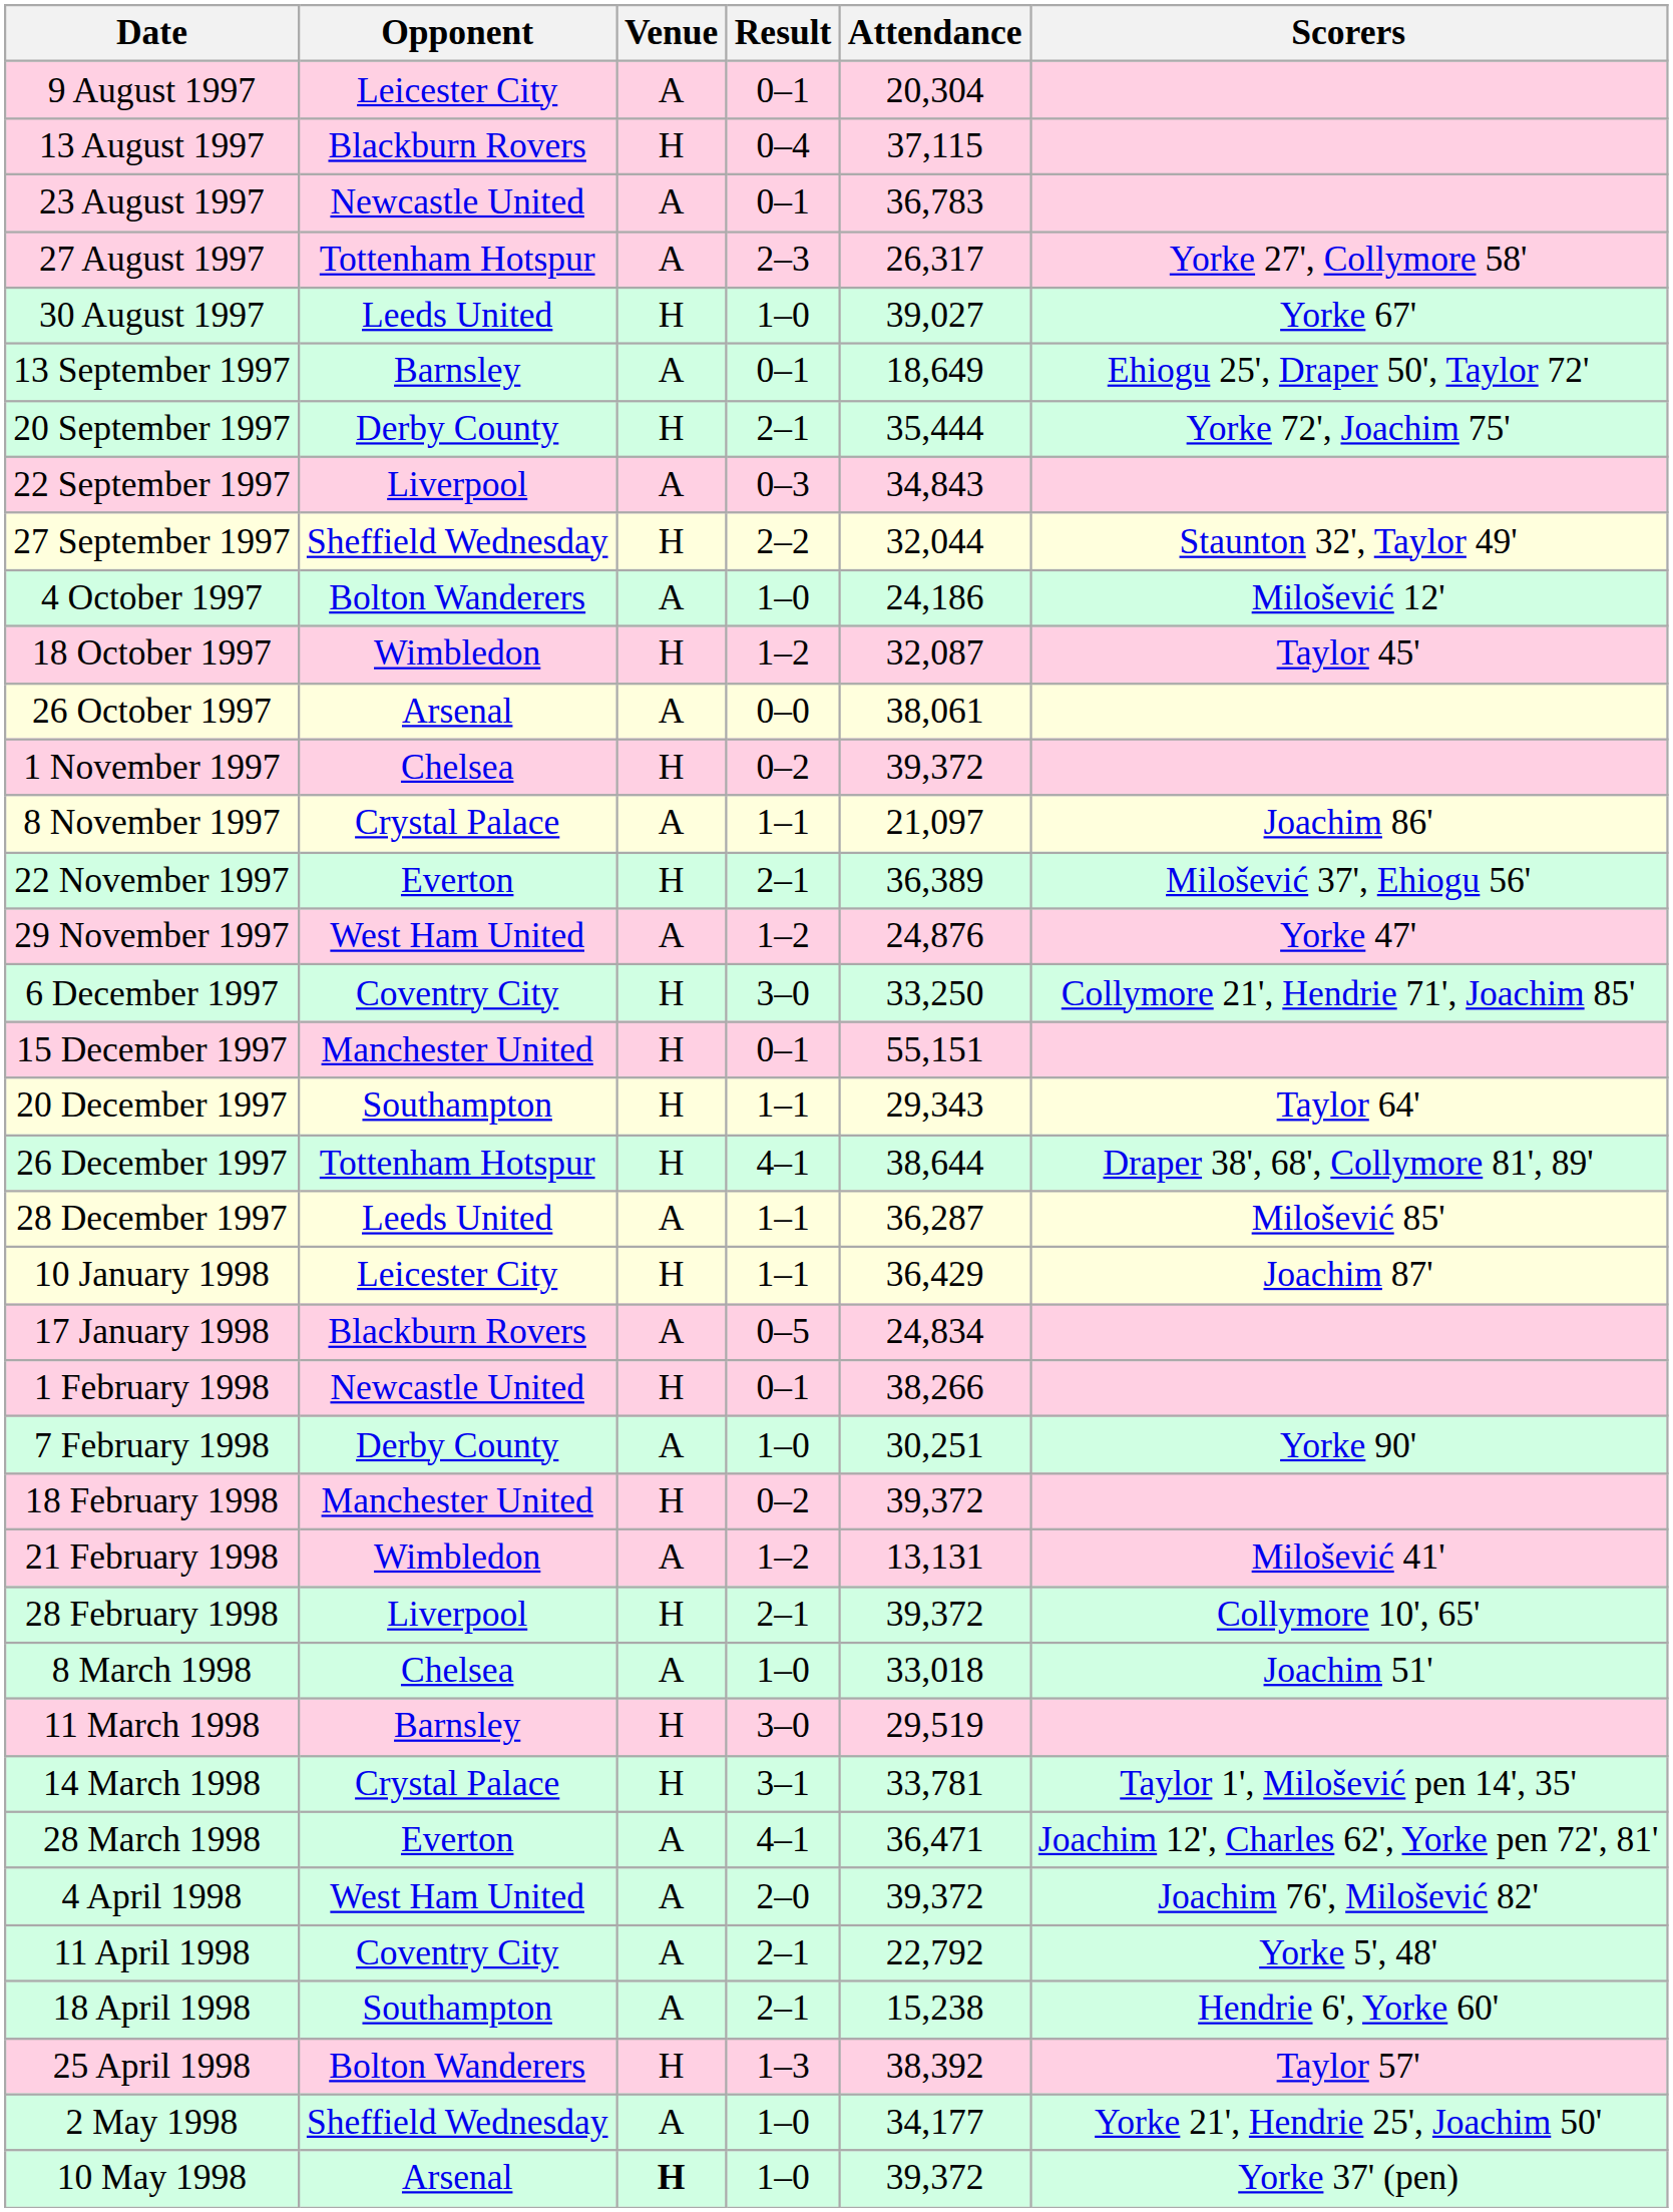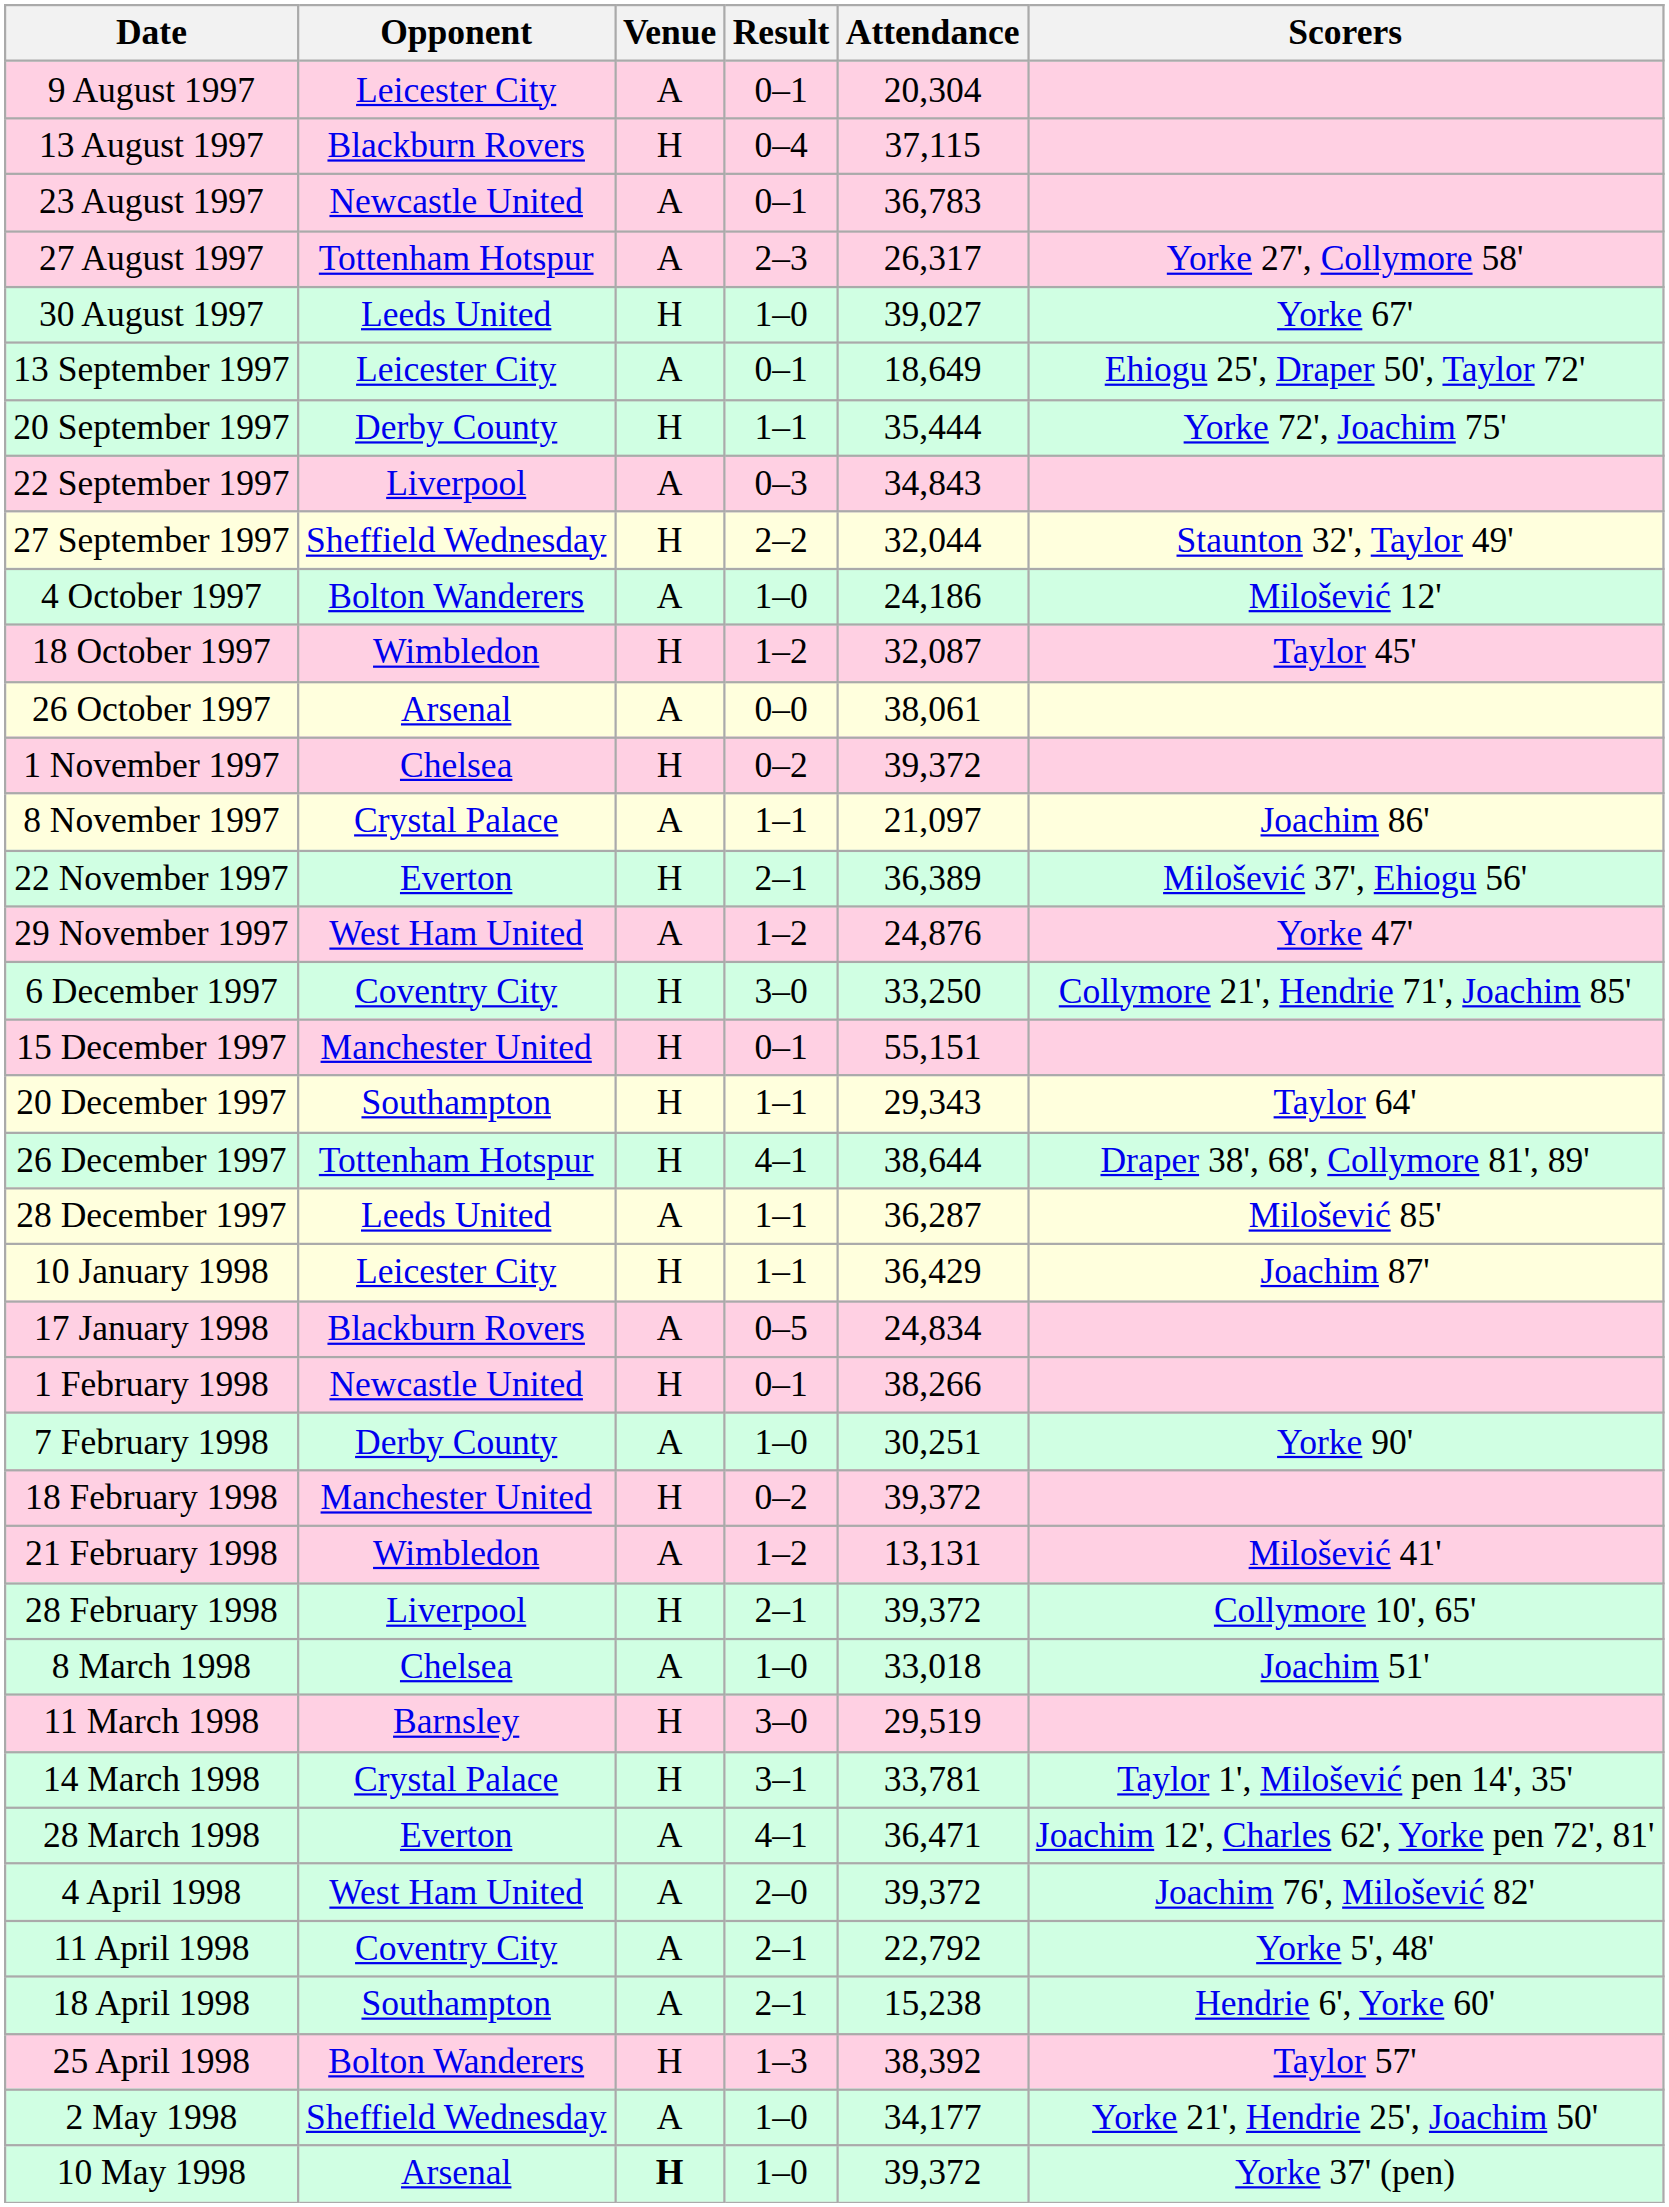13 September 1997 | Opponent: Barnsley -> Leicester City
20 September 1997 | Result: 2–1 -> 1–1
